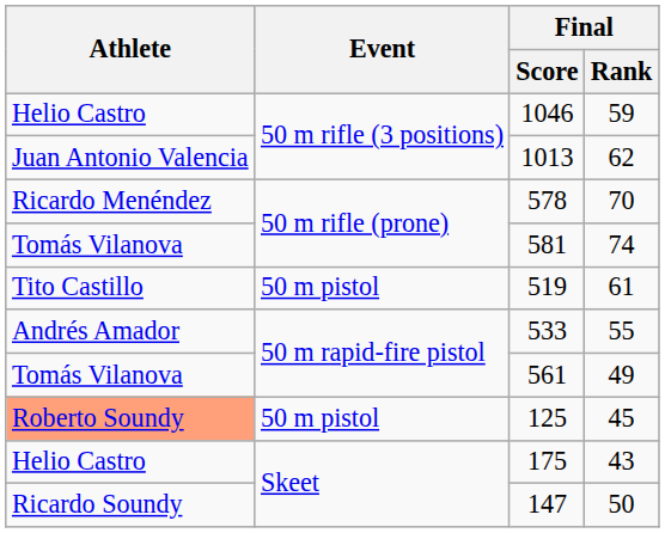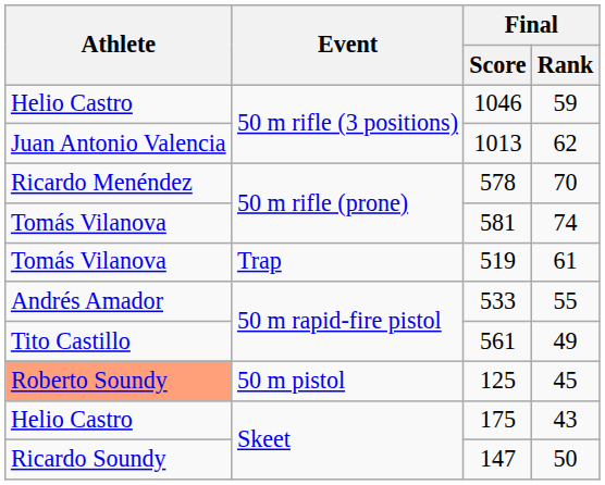519 | Athlete: Tito Castillo -> Tomás Vilanova
519 | Event: 50 m pistol -> Trap
561 | Athlete: Tomás Vilanova -> Tito Castillo
